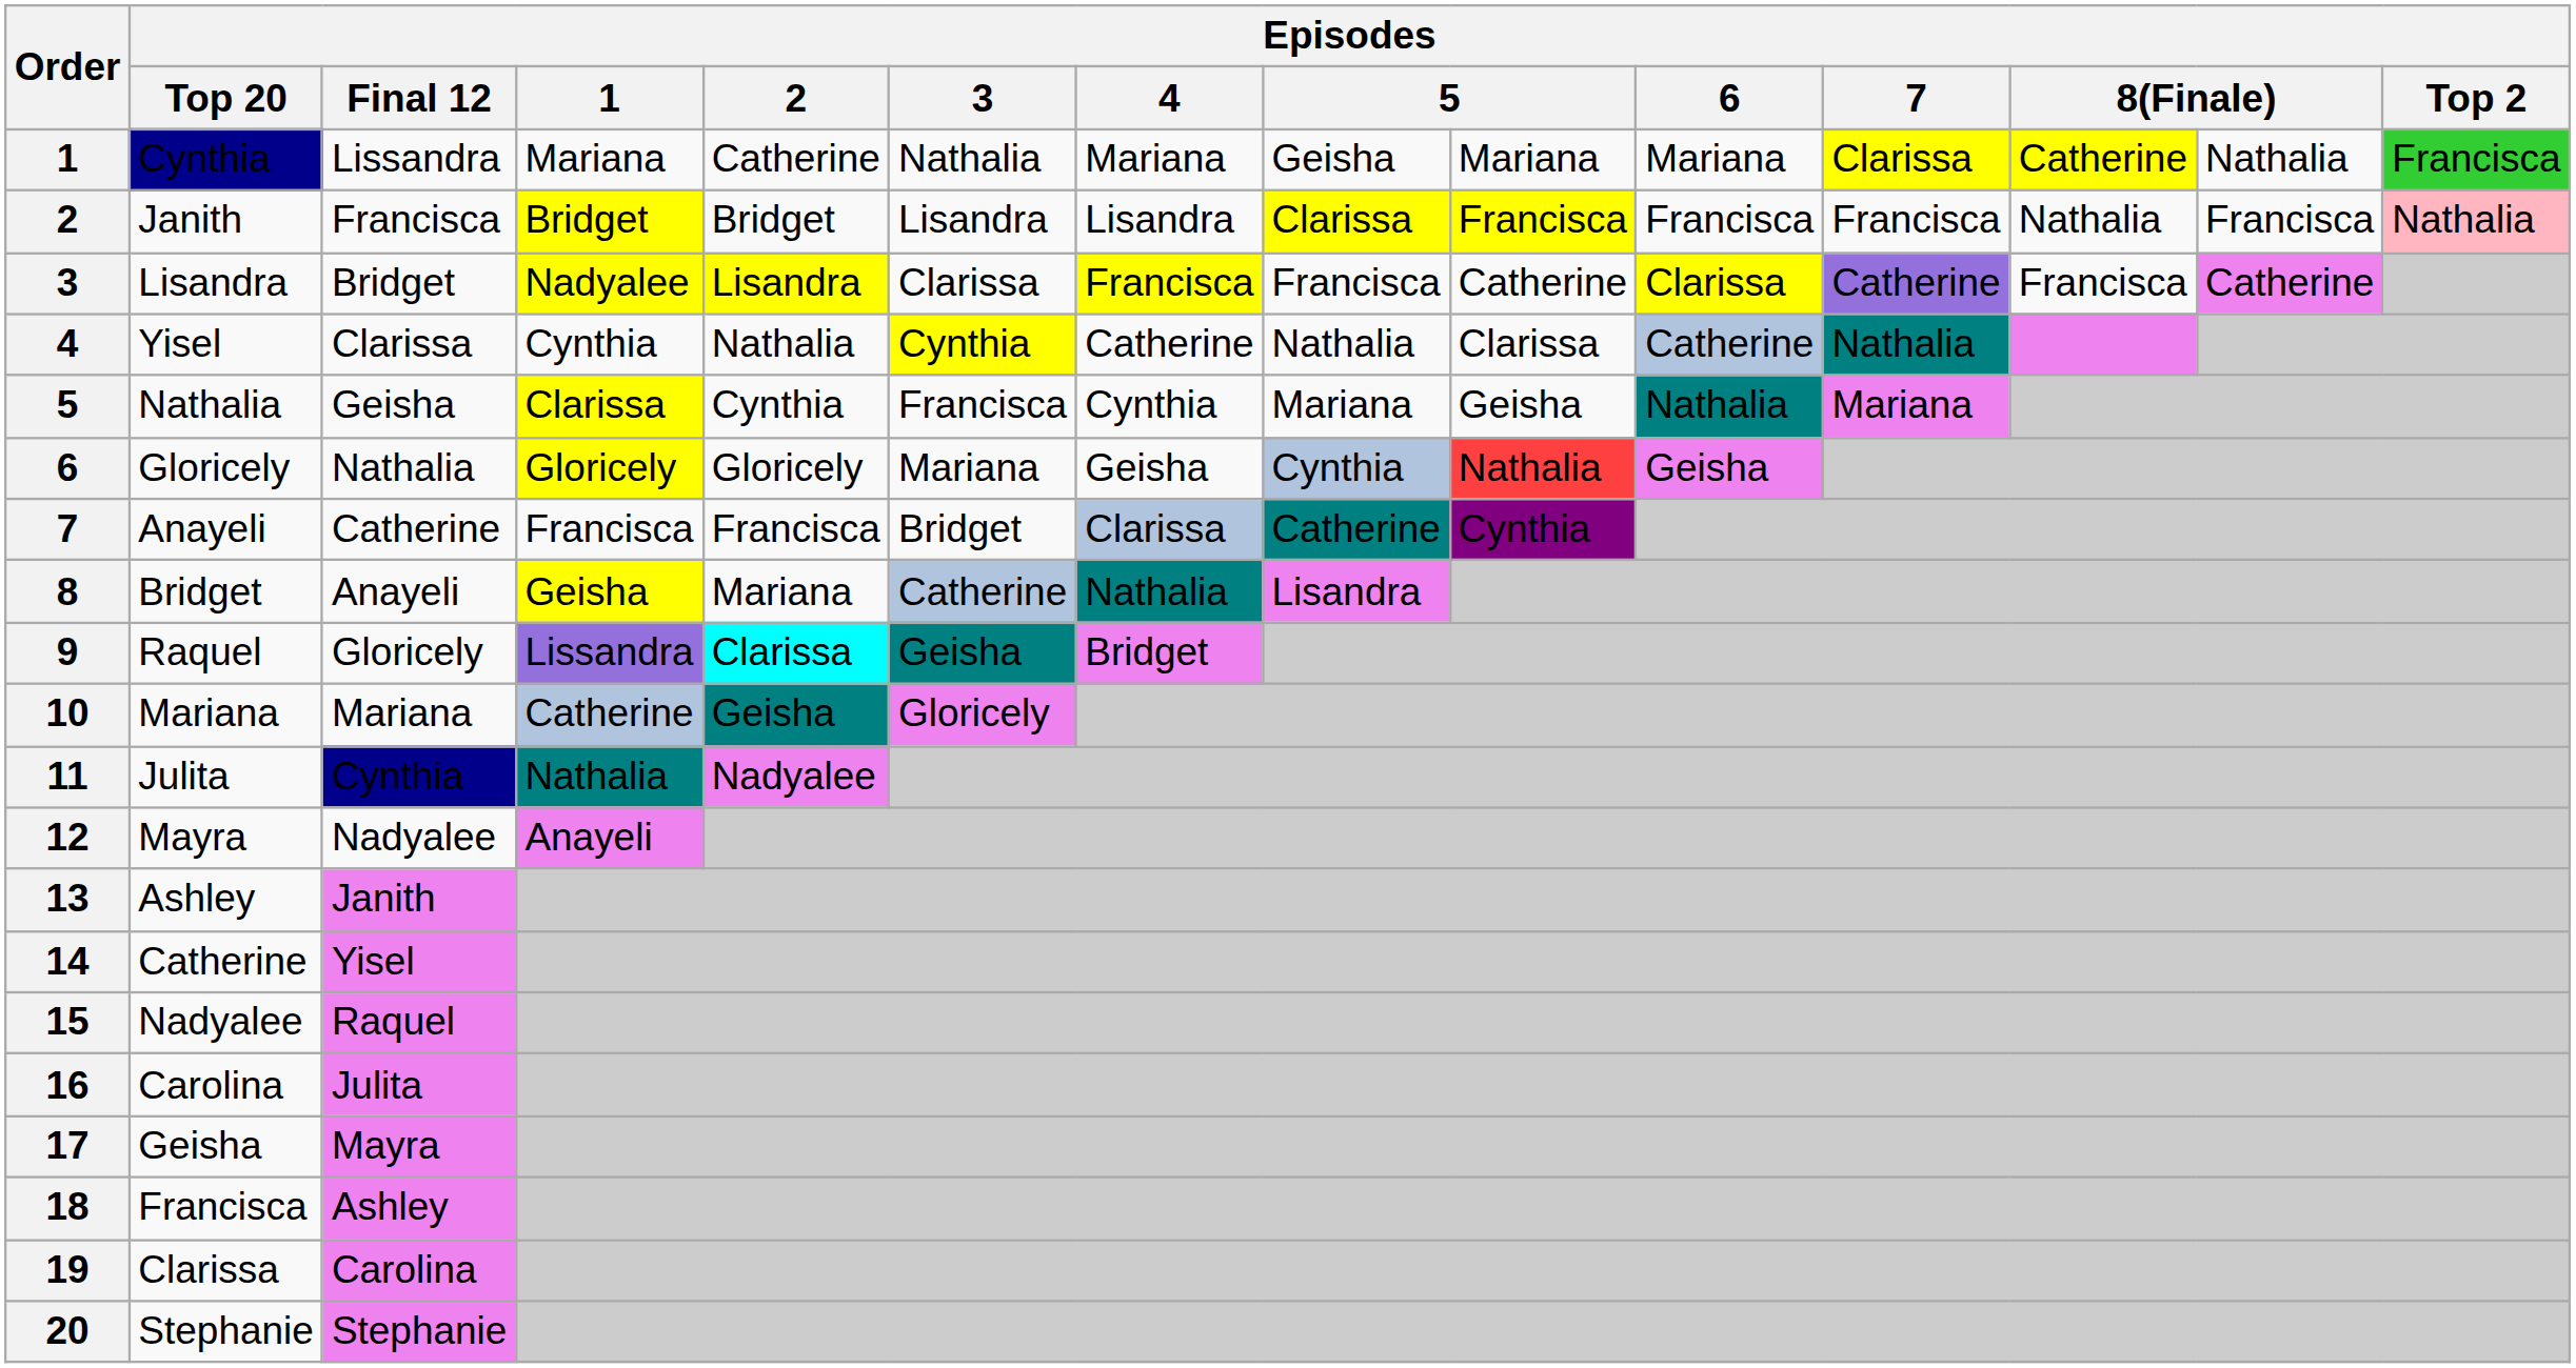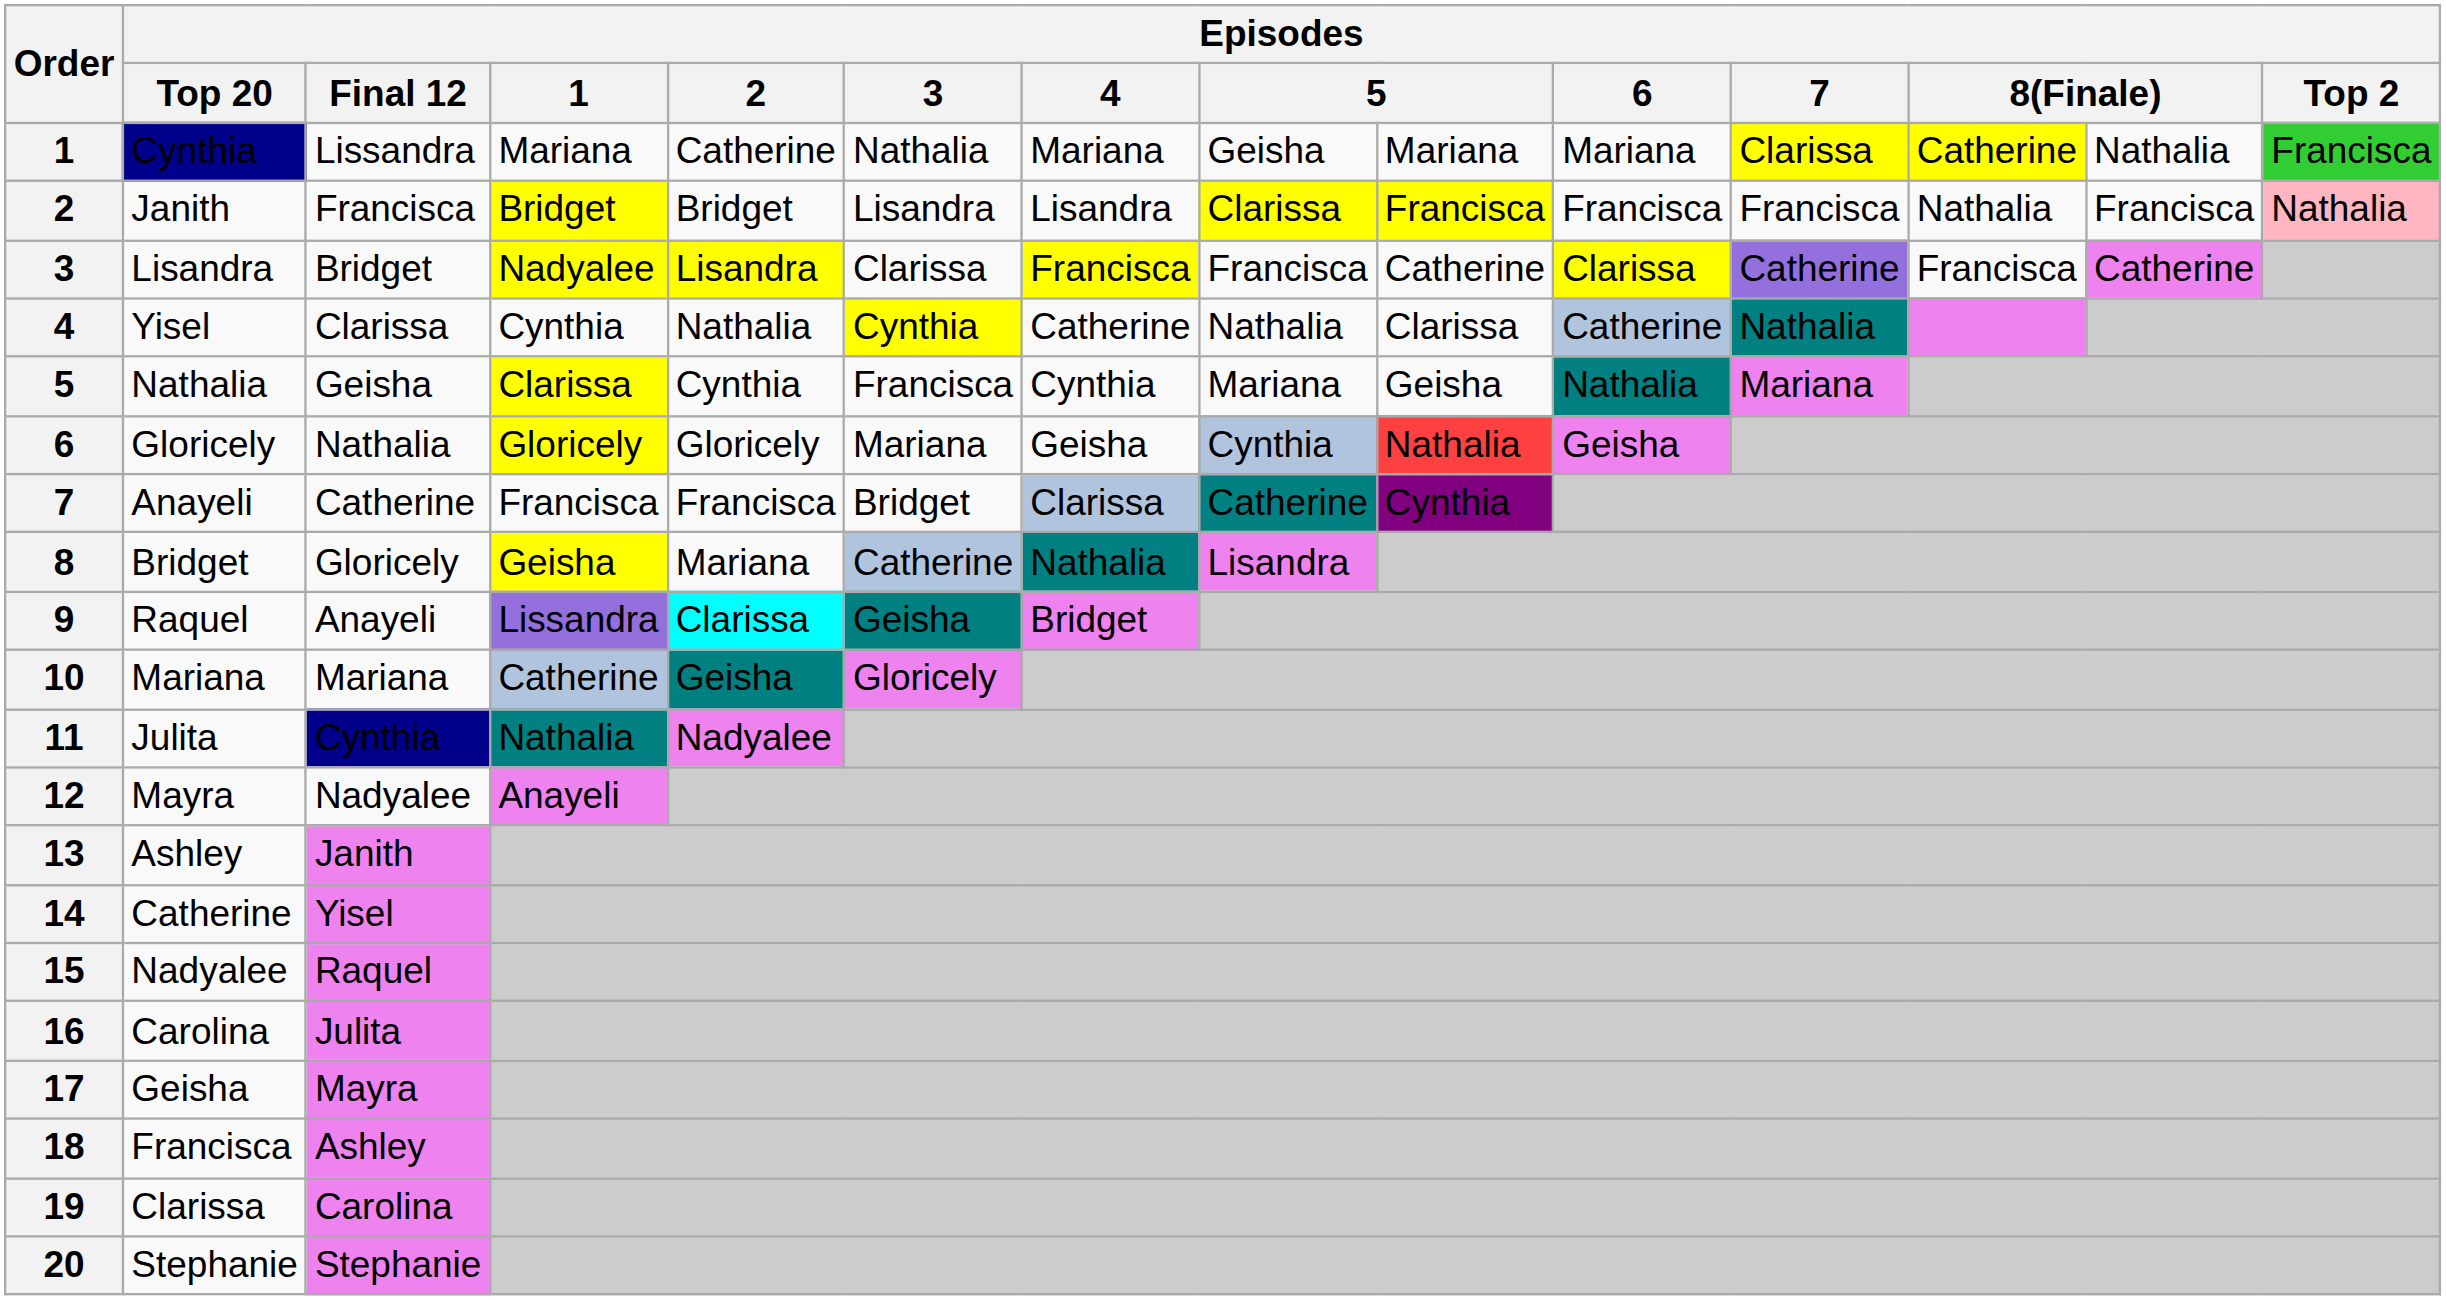8 | Episodes / Final 12: Anayeli -> Gloricely
9 | Episodes / Final 12: Gloricely -> Anayeli
